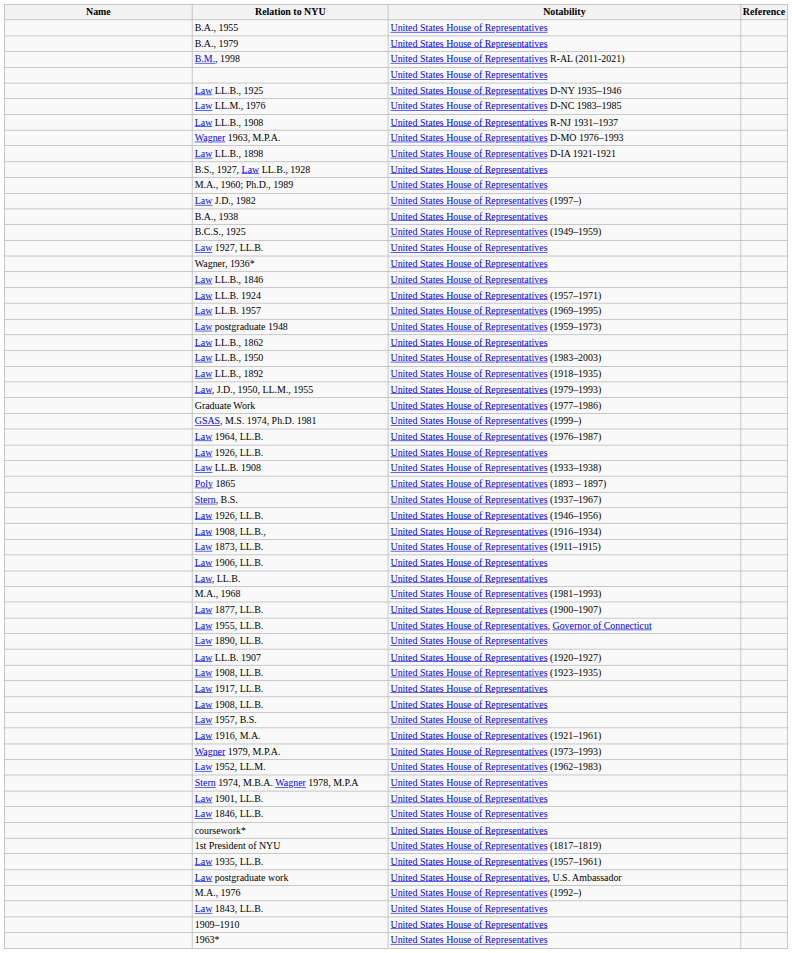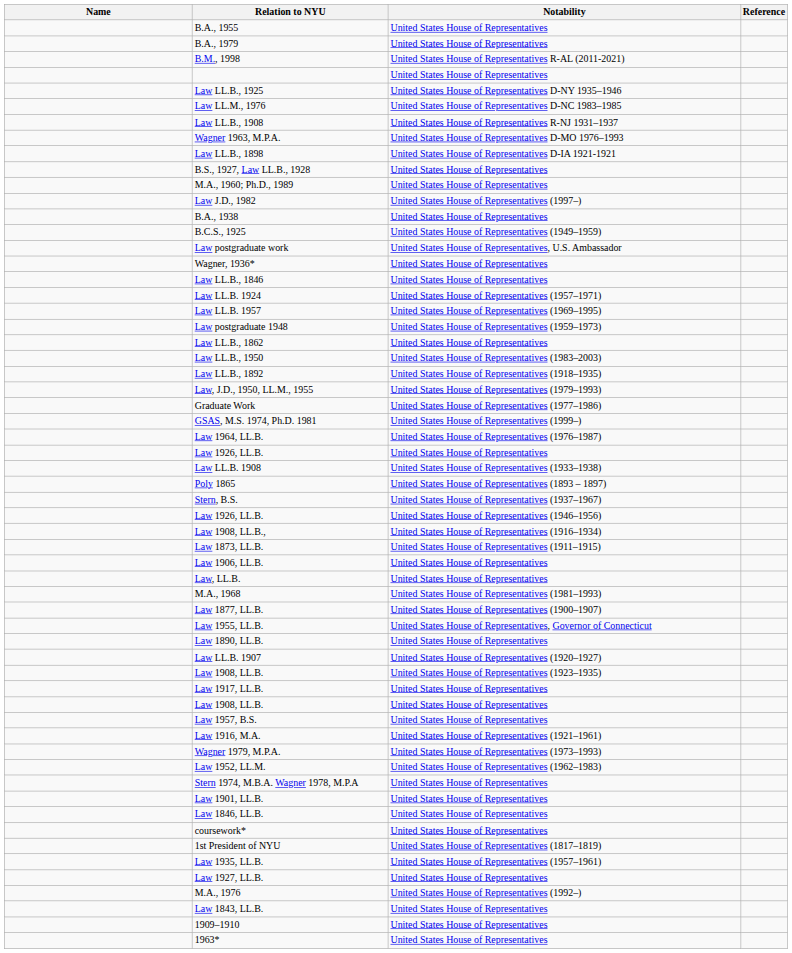rows swapped: Law postgraduate work <-> Law 1927, LL.B.
